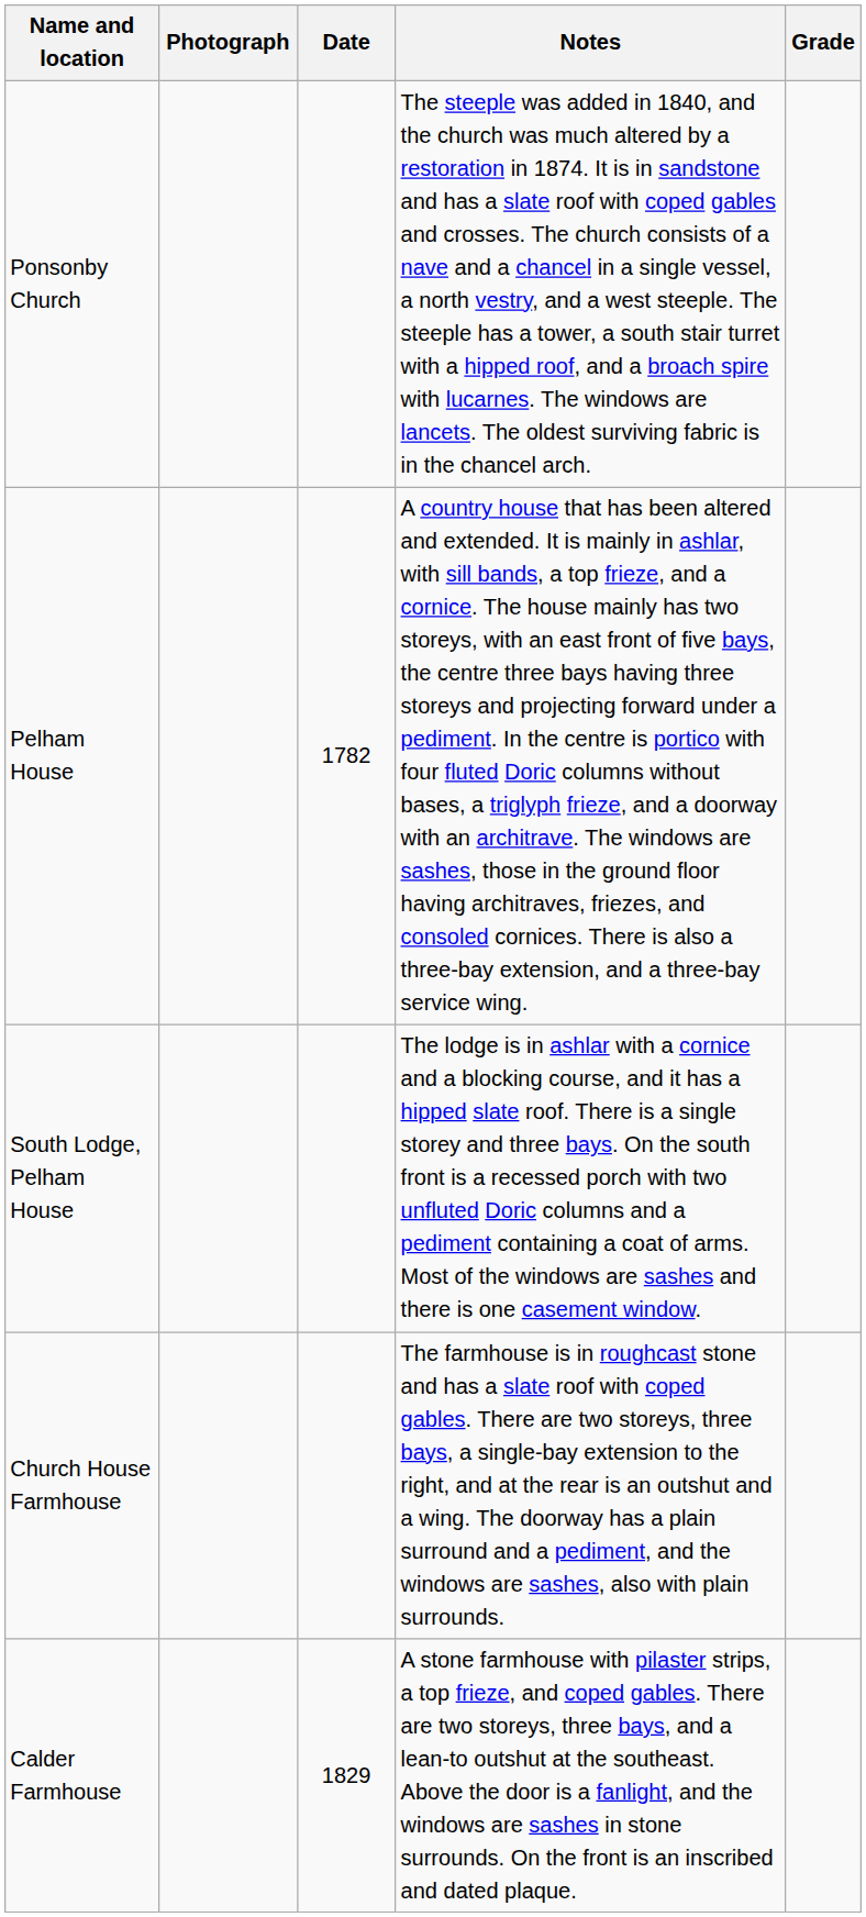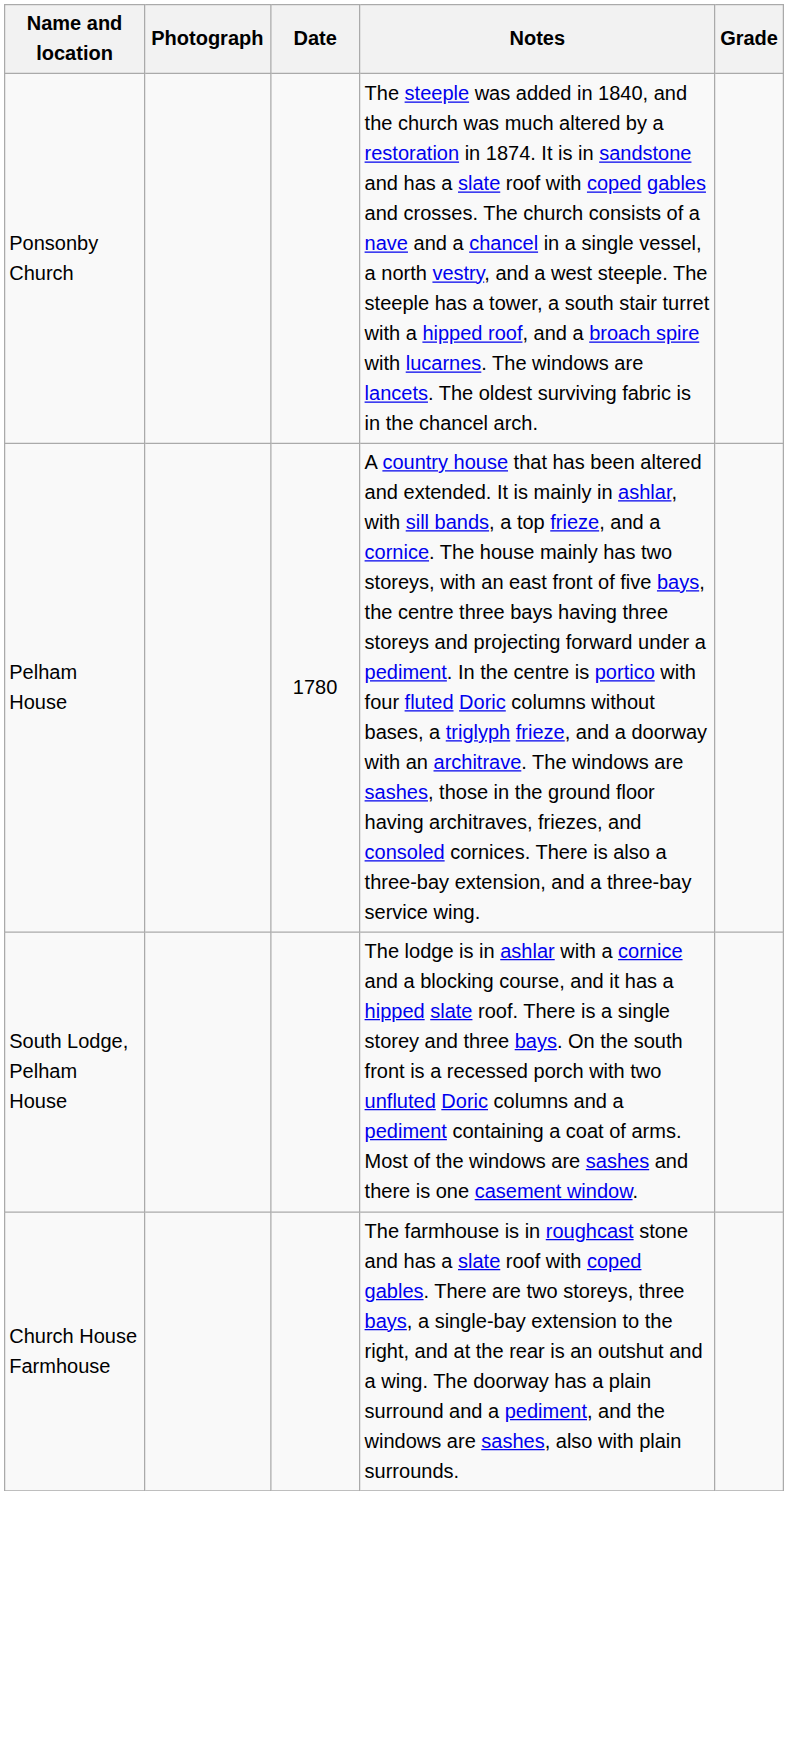Pelham House | Date: 1782 -> 1780
- row: Calder Farmhouse | 1829 | A stone farmhouse with pilaster strips, a top frieze, and coped gables. There are two storeys, three bays, and a lean-to outshut at the southeast. Above the door is a fanlight, and the windows are sashes in stone surrounds. On the front is an inscribed and dated plaque.
